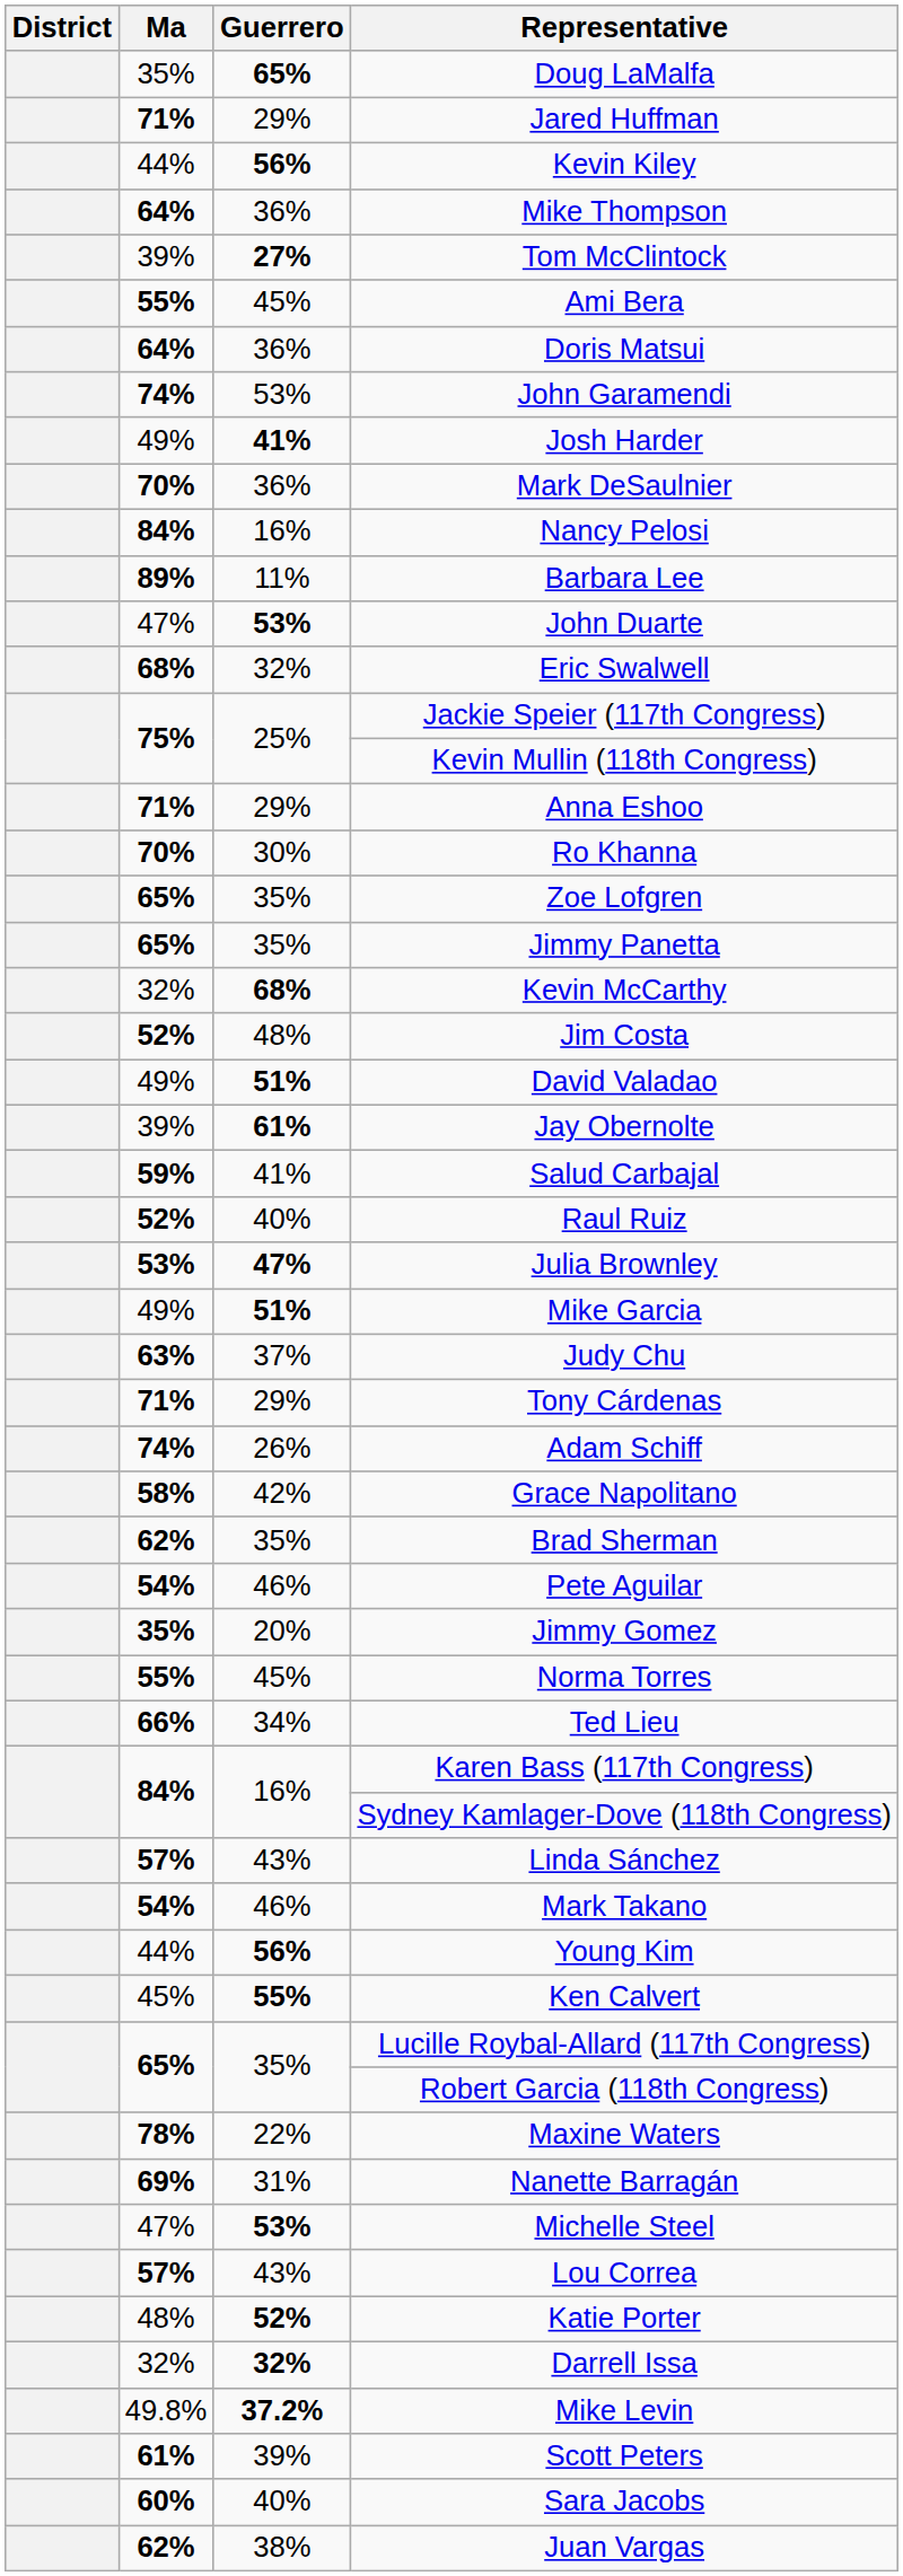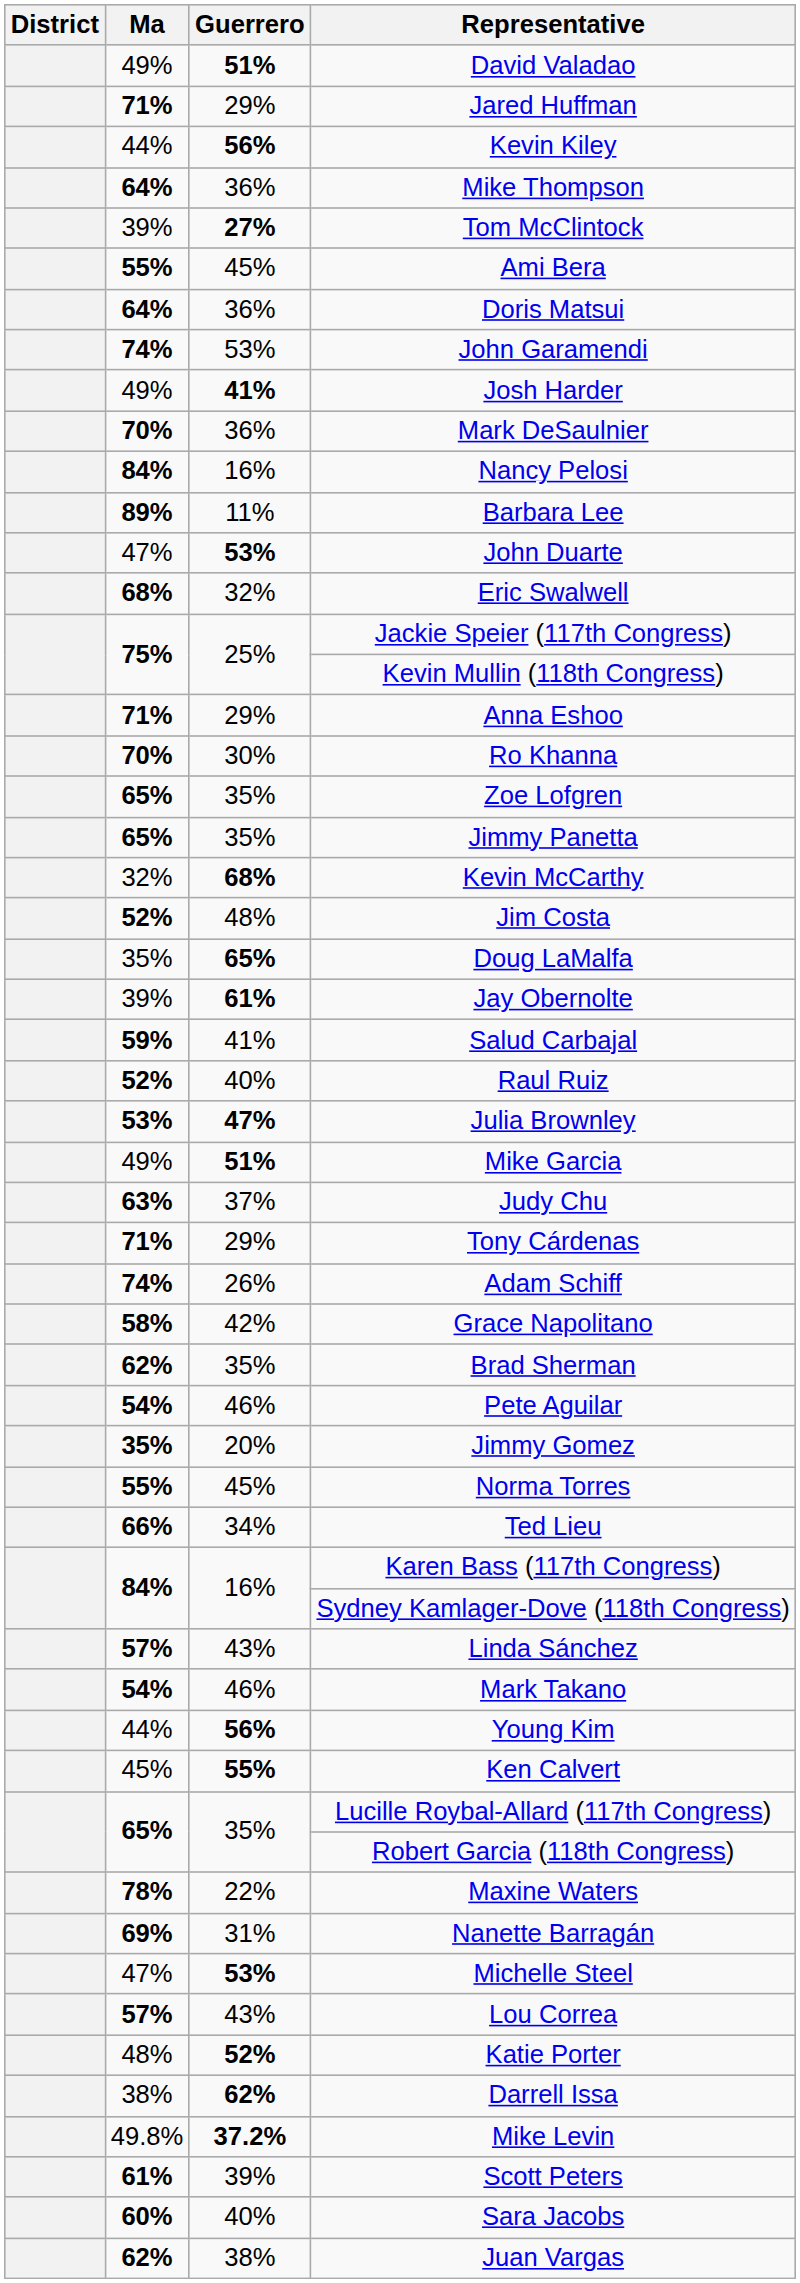rows swapped: Doug LaMalfa <-> David Valadao
Darrell Issa | Ma: 32% -> 38%
Darrell Issa | Guerrero: 32% -> 62%
